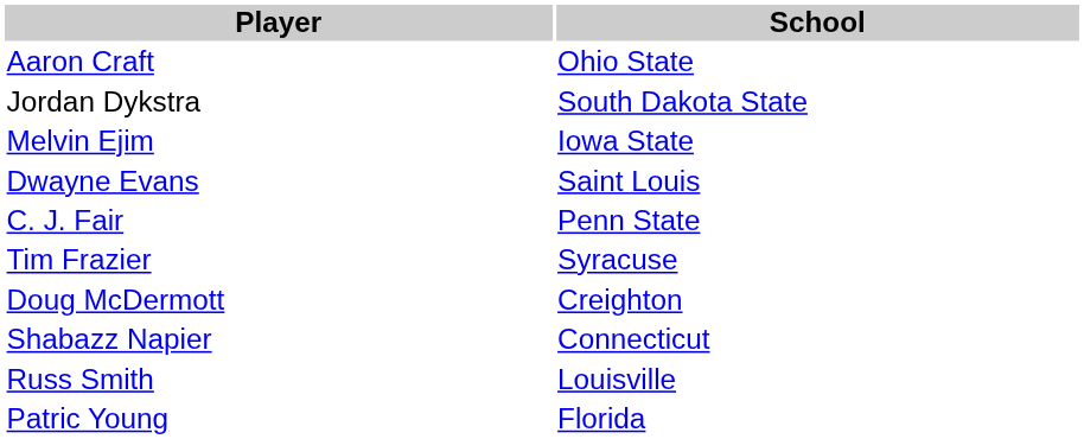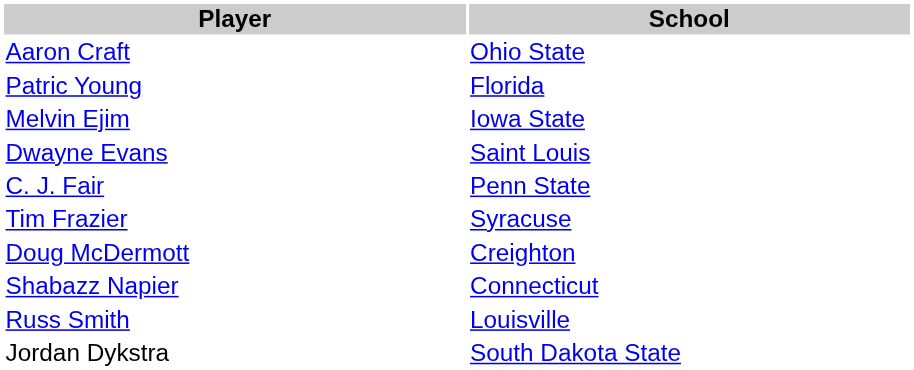rows swapped: Jordan Dykstra <-> Patric Young
